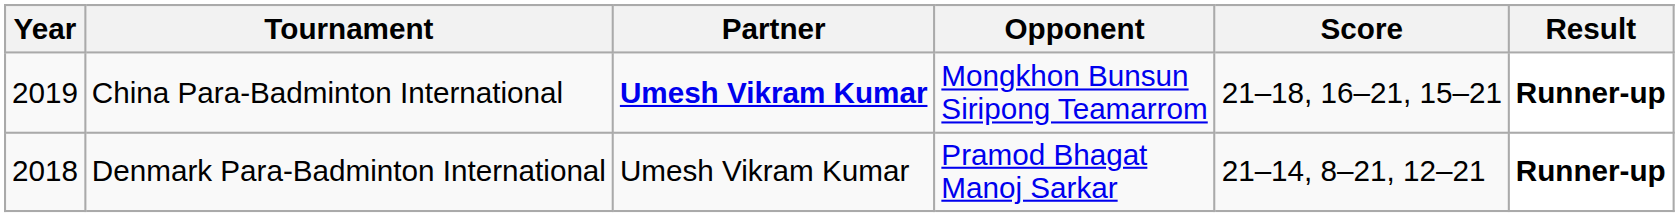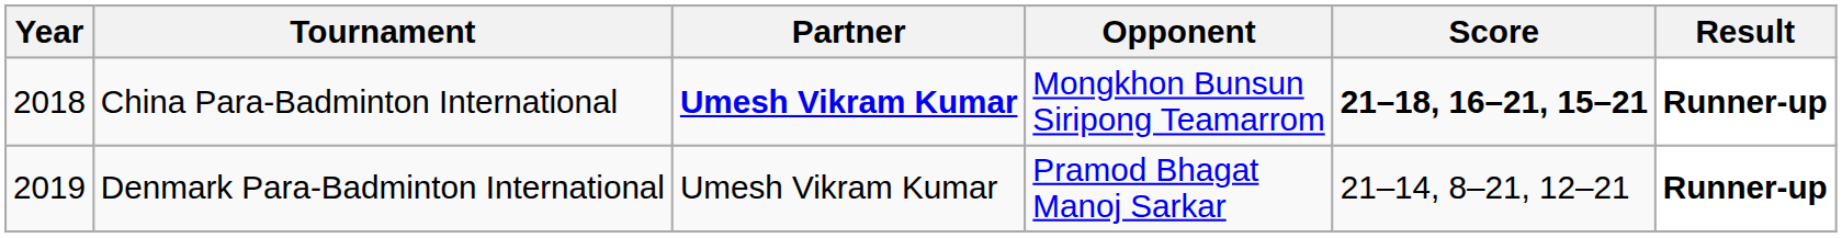China Para-Badminton International | Year: 2019 -> 2018
China Para-Badminton International | Score: normal -> bold
Denmark Para-Badminton International | Year: 2018 -> 2019
